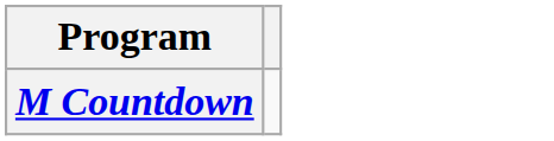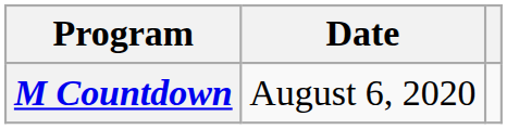+ column: Date | August 6, 2020
